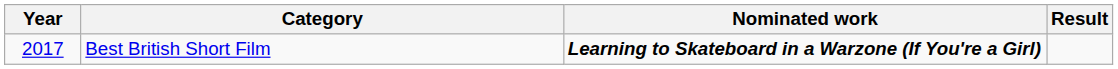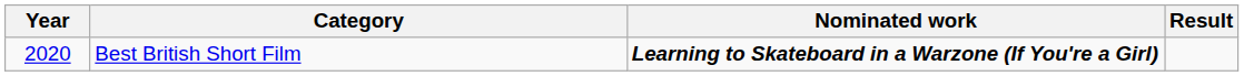Best British Short Film | Year: 2017 -> 2020
